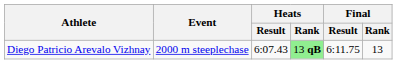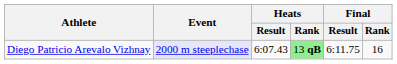Diego Patricio Arevalo Vizhnay | Event: no background -> lavender background
Diego Patricio Arevalo Vizhnay | Final / Rank: 13 -> 16
